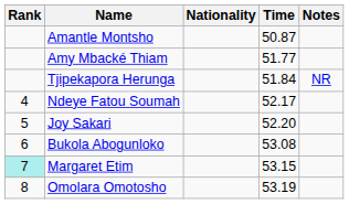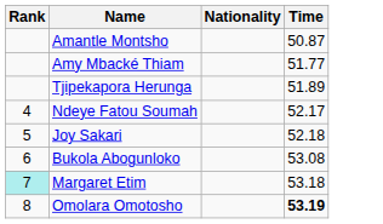- column: Notes | NR
Tjipekapora Herunga | Time: 51.84 -> 51.89
Joy Sakari | Time: 52.20 -> 52.18
Margaret Etim | Time: 53.15 -> 53.18
Omolara Omotosho | Time: normal -> bold
